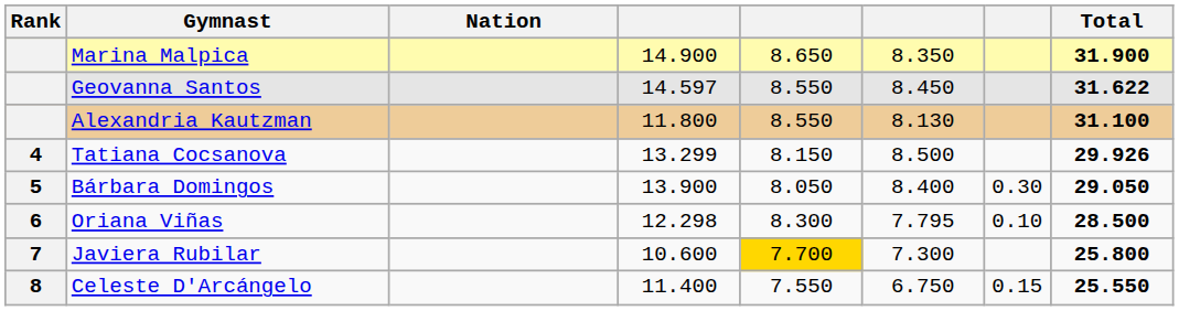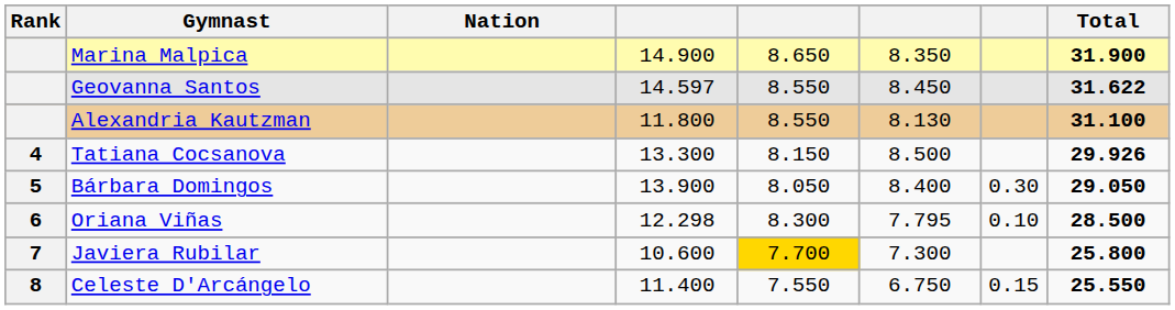Tatiana Cocsanova | column 4: 13.299 -> 13.300
